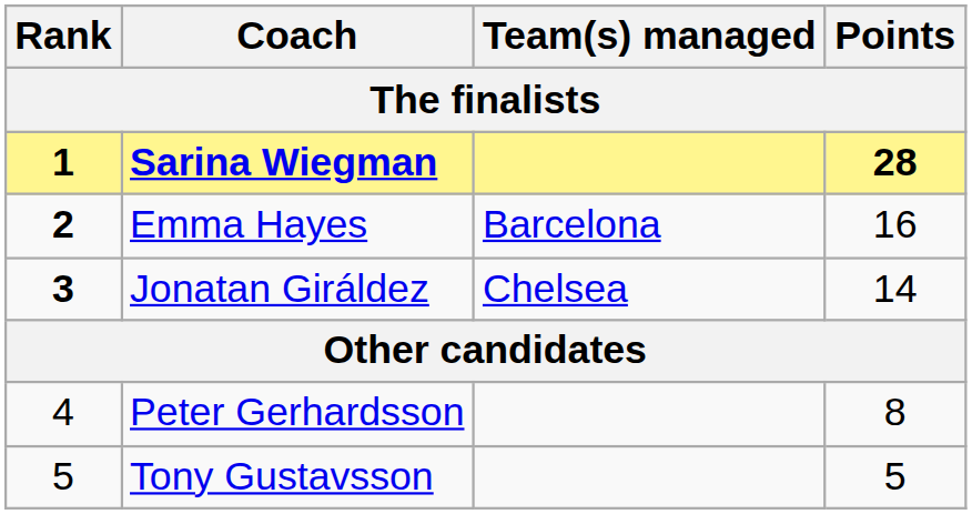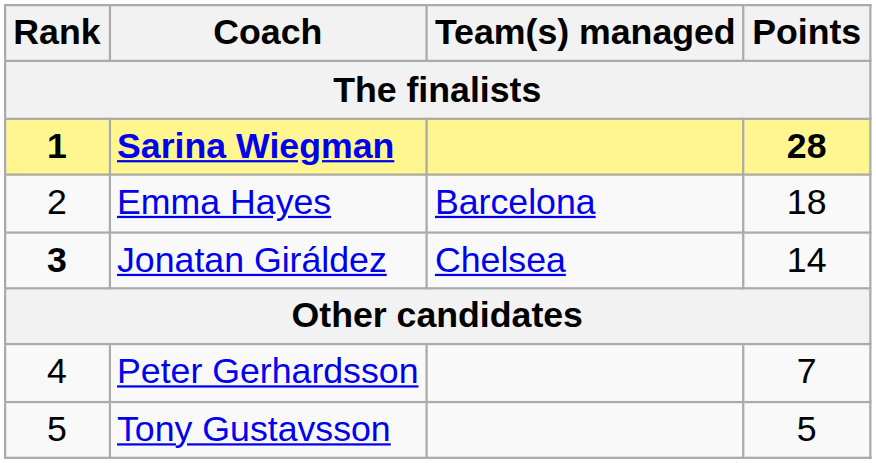Emma Hayes | Rank: bold -> normal
Emma Hayes | Points: 16 -> 18
Peter Gerhardsson | Points: 8 -> 7
